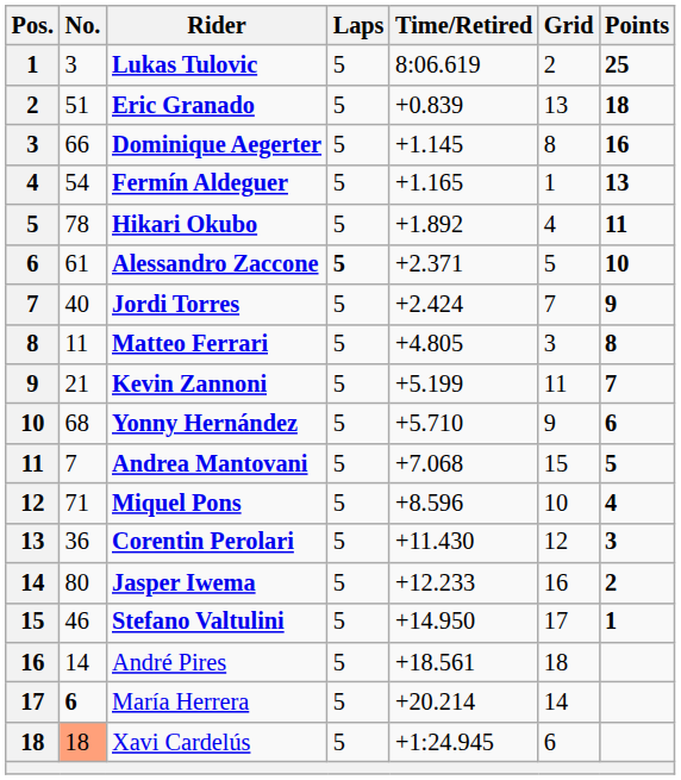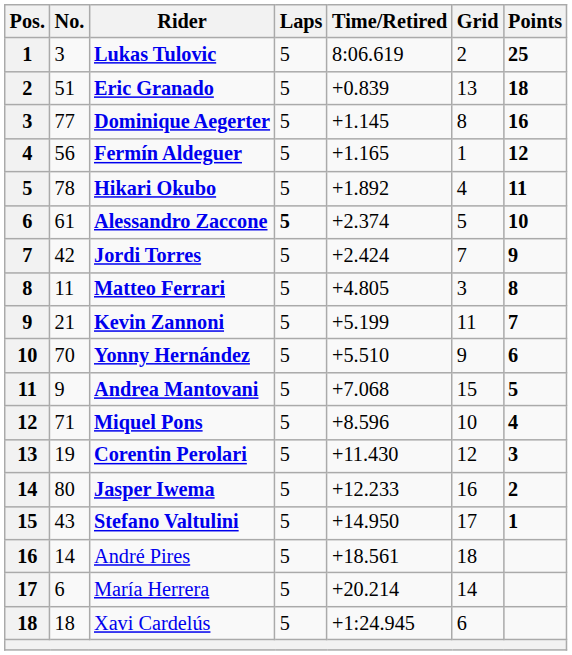Dominique Aegerter | No.: 66 -> 77
Fermín Aldeguer | No.: 54 -> 56
Fermín Aldeguer | Points: 13 -> 12
Alessandro Zaccone | Time/Retired: +2.371 -> +2.374
Jordi Torres | No.: 40 -> 42
Yonny Hernández | No.: 68 -> 70
Yonny Hernández | Time/Retired: +5.710 -> +5.510
Andrea Mantovani | No.: 7 -> 9
Corentin Perolari | No.: 36 -> 19
Stefano Valtulini | No.: 46 -> 43
María Herrera | No.: bold -> normal
Xavi Cardelús | No.: lightsalmon background -> no background
